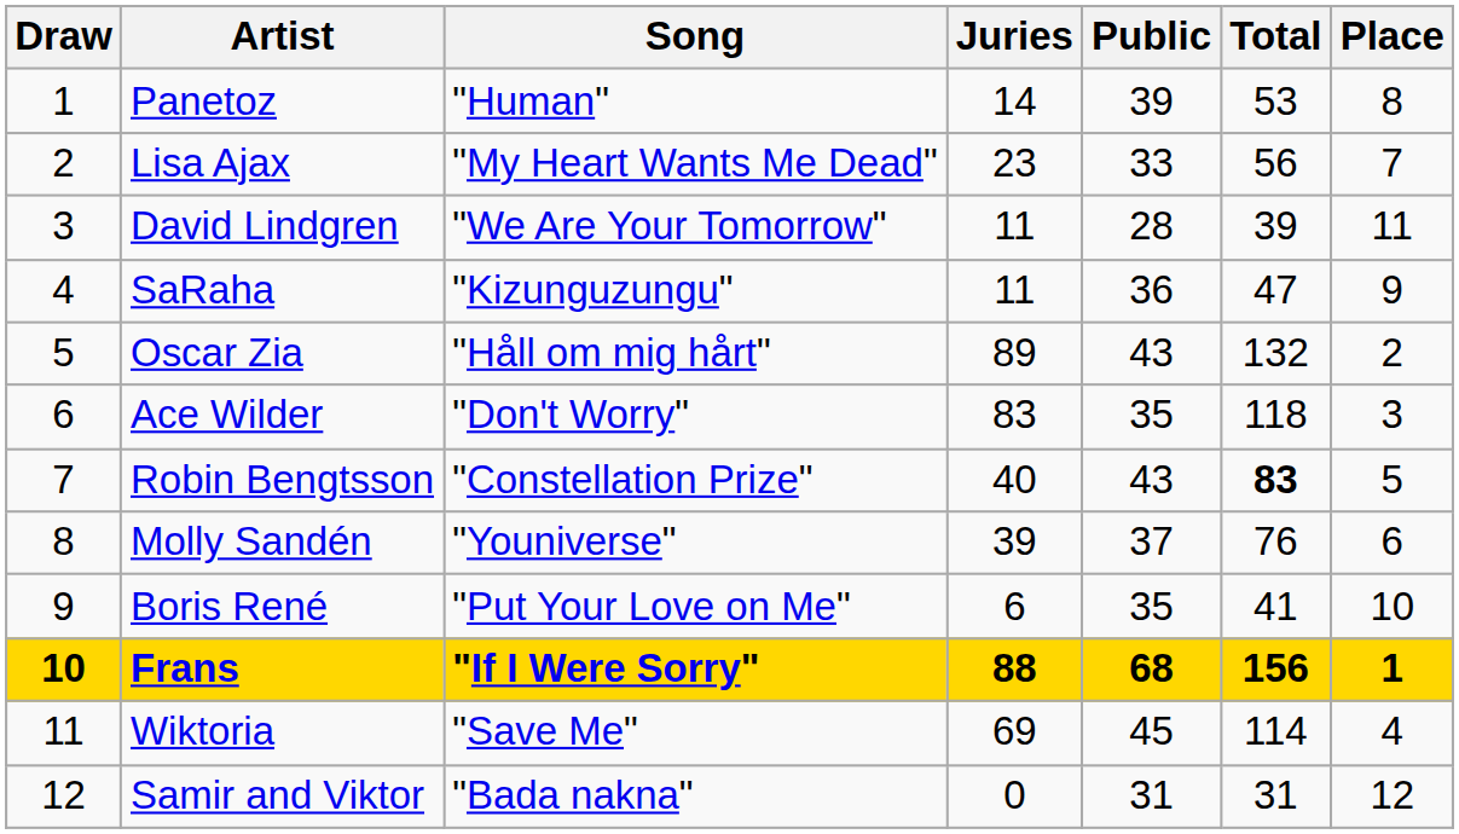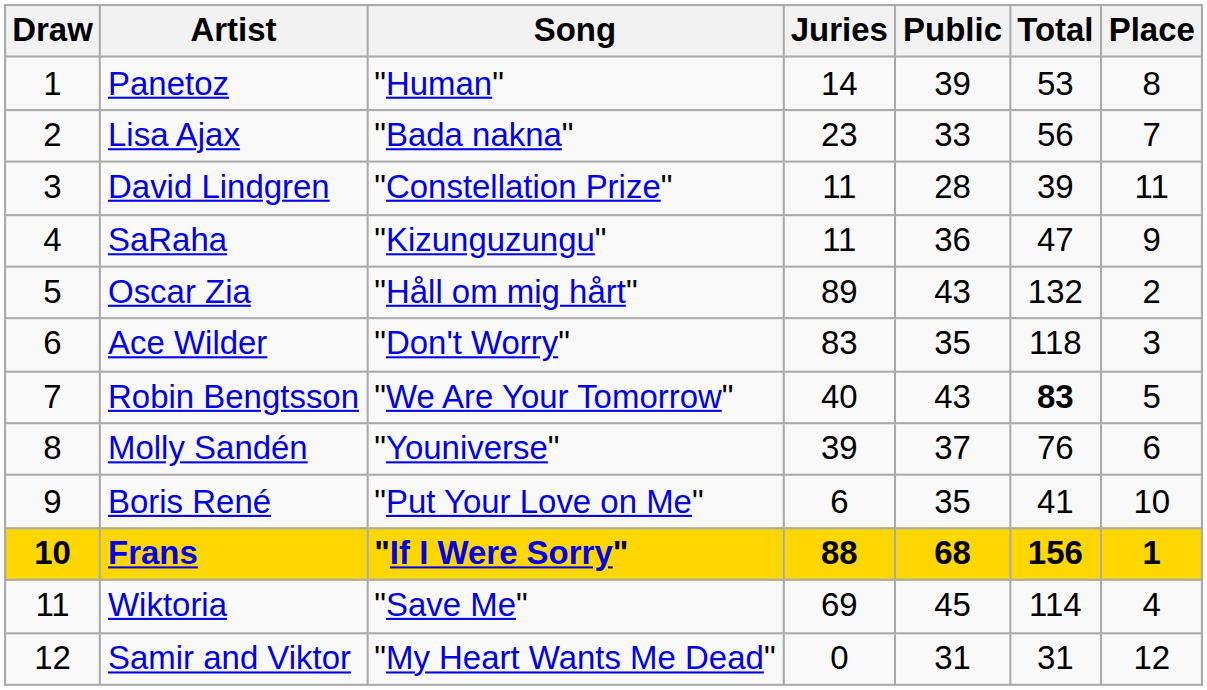Lisa Ajax | Song: "My Heart Wants Me Dead" -> "Bada nakna"
David Lindgren | Song: "We Are Your Tomorrow" -> "Constellation Prize"
Robin Bengtsson | Song: "Constellation Prize" -> "We Are Your Tomorrow"
Samir and Viktor | Song: "Bada nakna" -> "My Heart Wants Me Dead"
